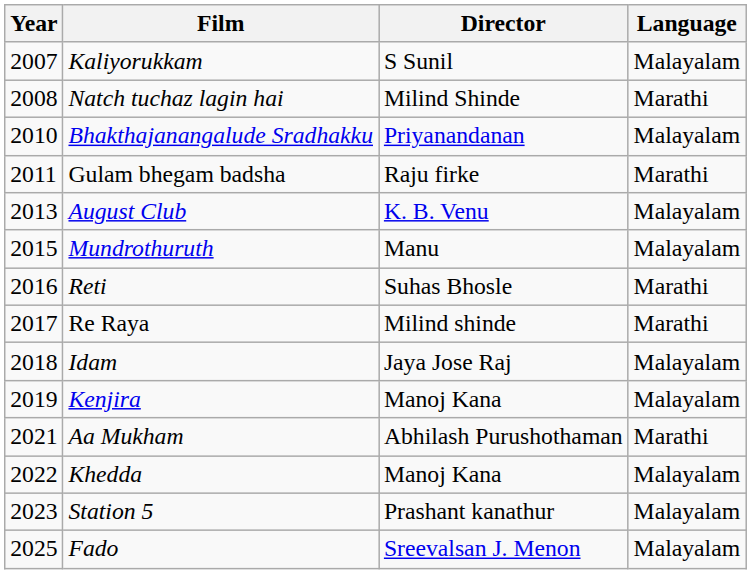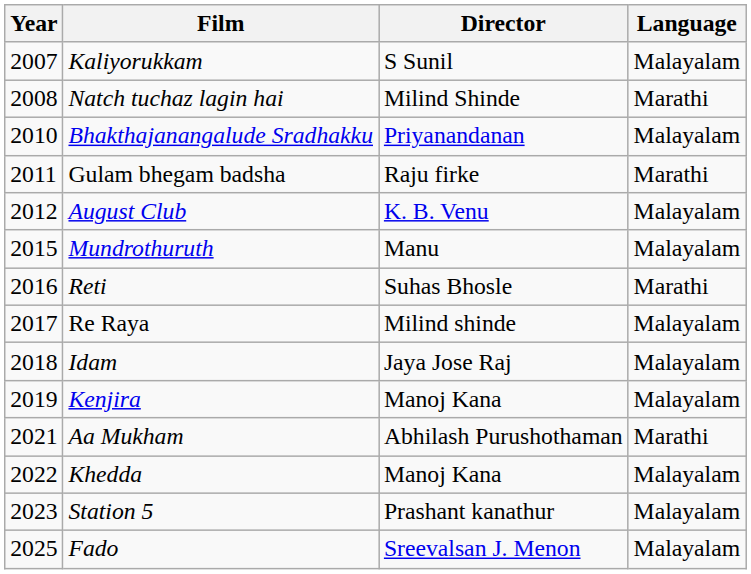August Club | Year: 2013 -> 2012
Re Raya | Language: Marathi -> Malayalam
